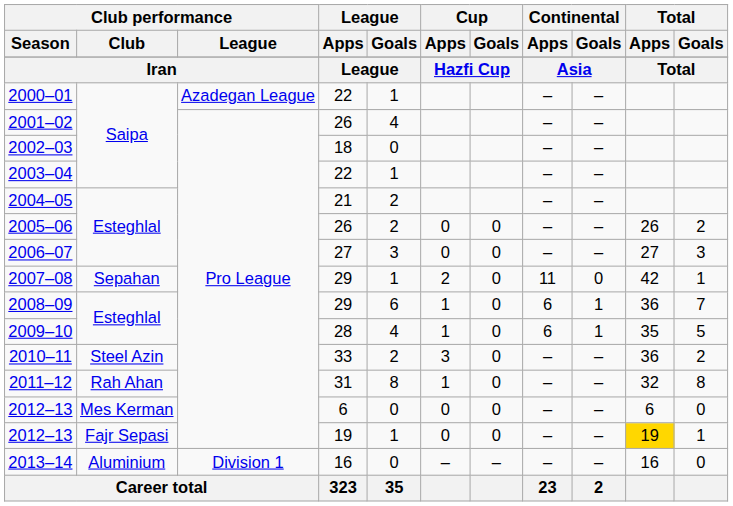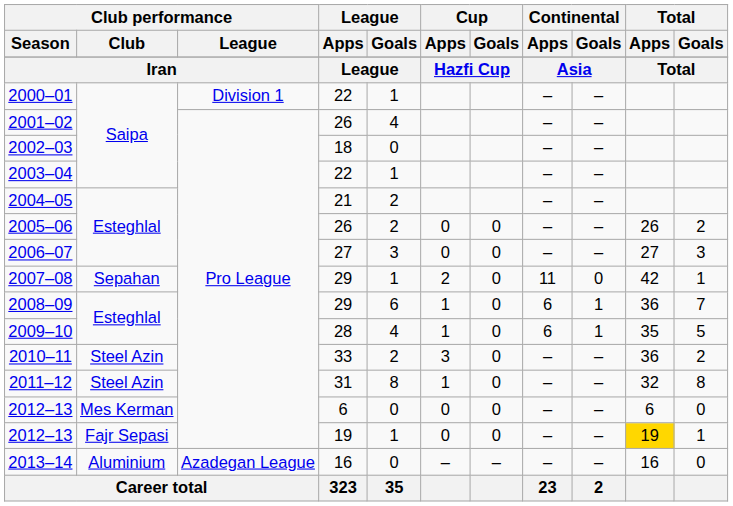2000–01 | Club performance / League: Azadegan League -> Division 1
2011–12 | Club performance / Club: Rah Ahan -> Steel Azin
2013–14 | Club performance / League: Division 1 -> Azadegan League
